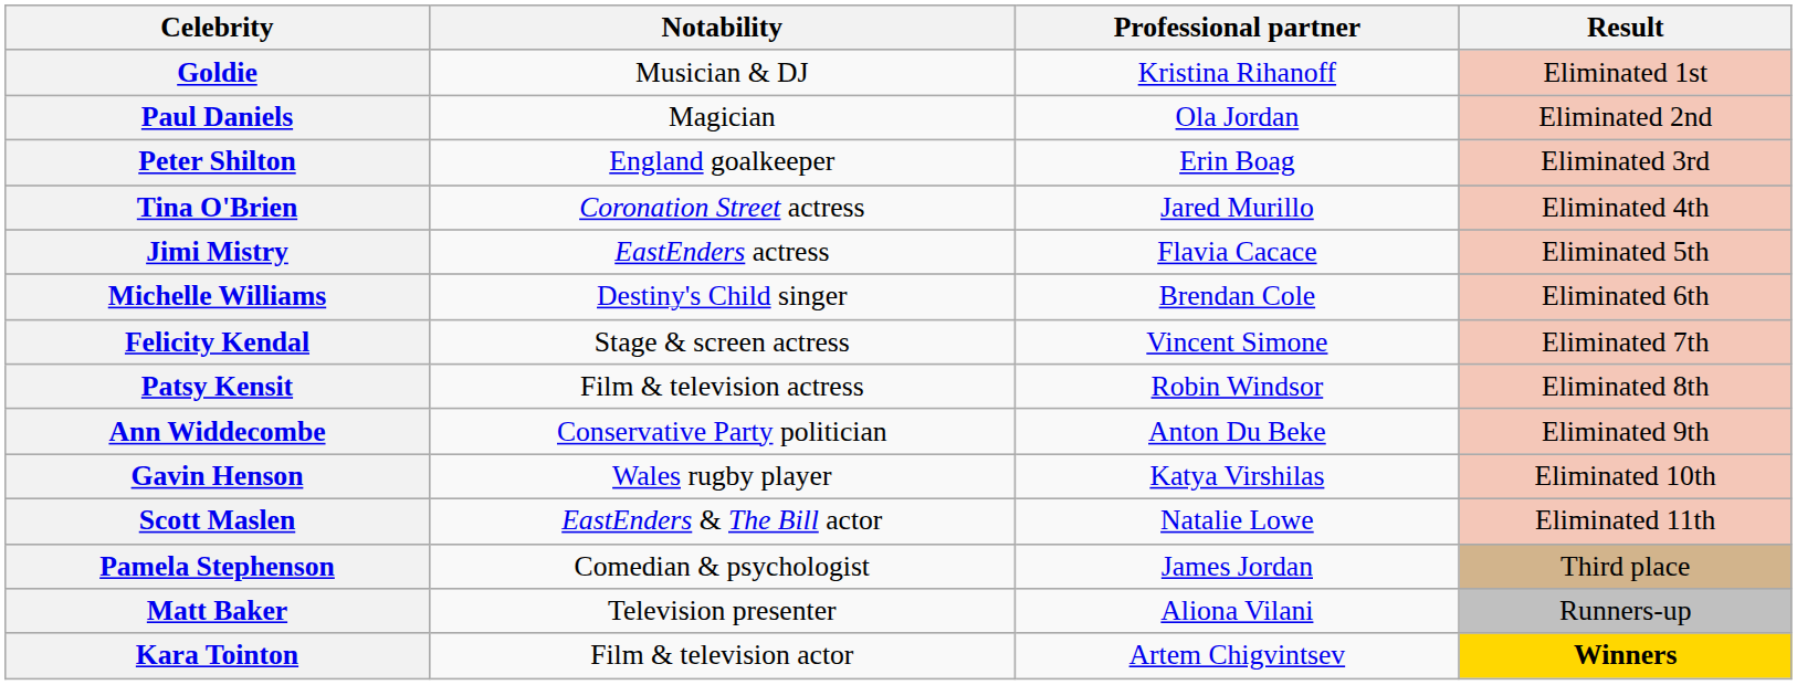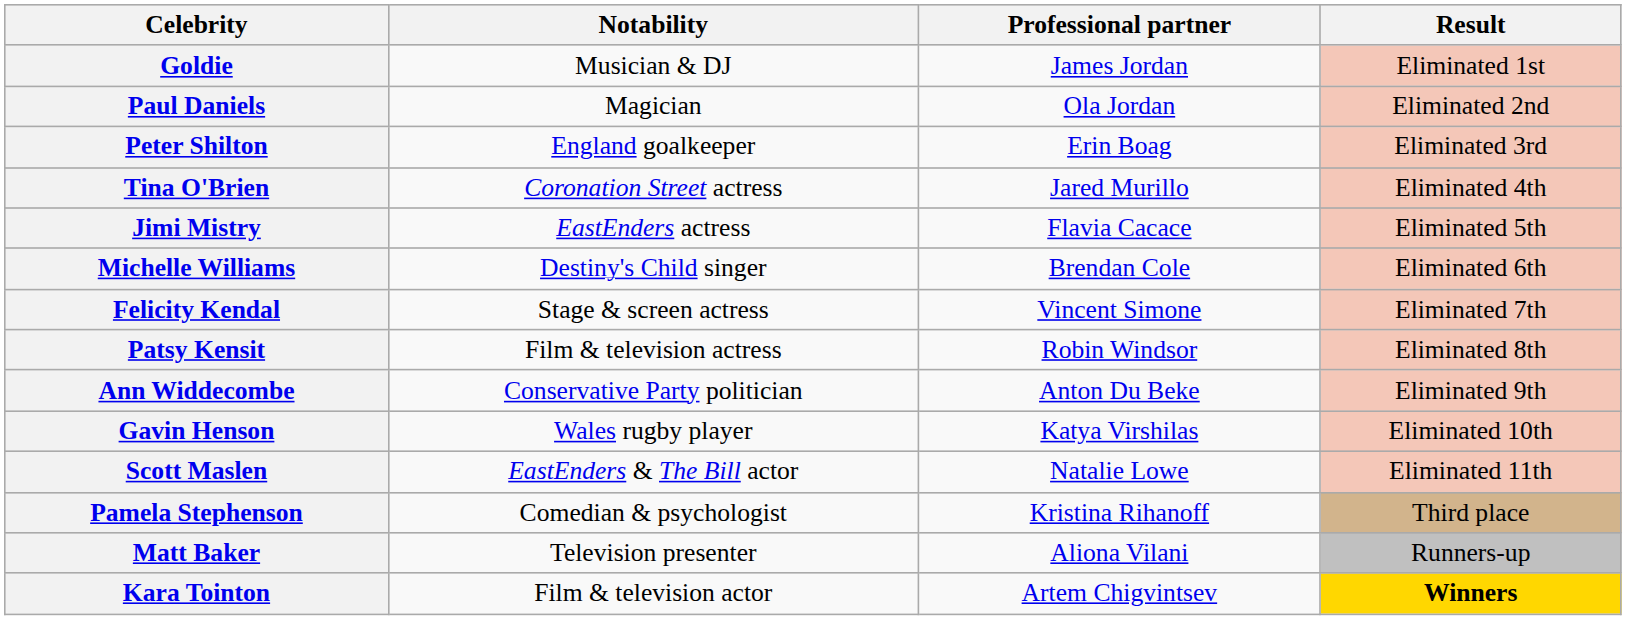Goldie | Professional partner: Kristina Rihanoff -> James Jordan
Pamela Stephenson | Professional partner: James Jordan -> Kristina Rihanoff
